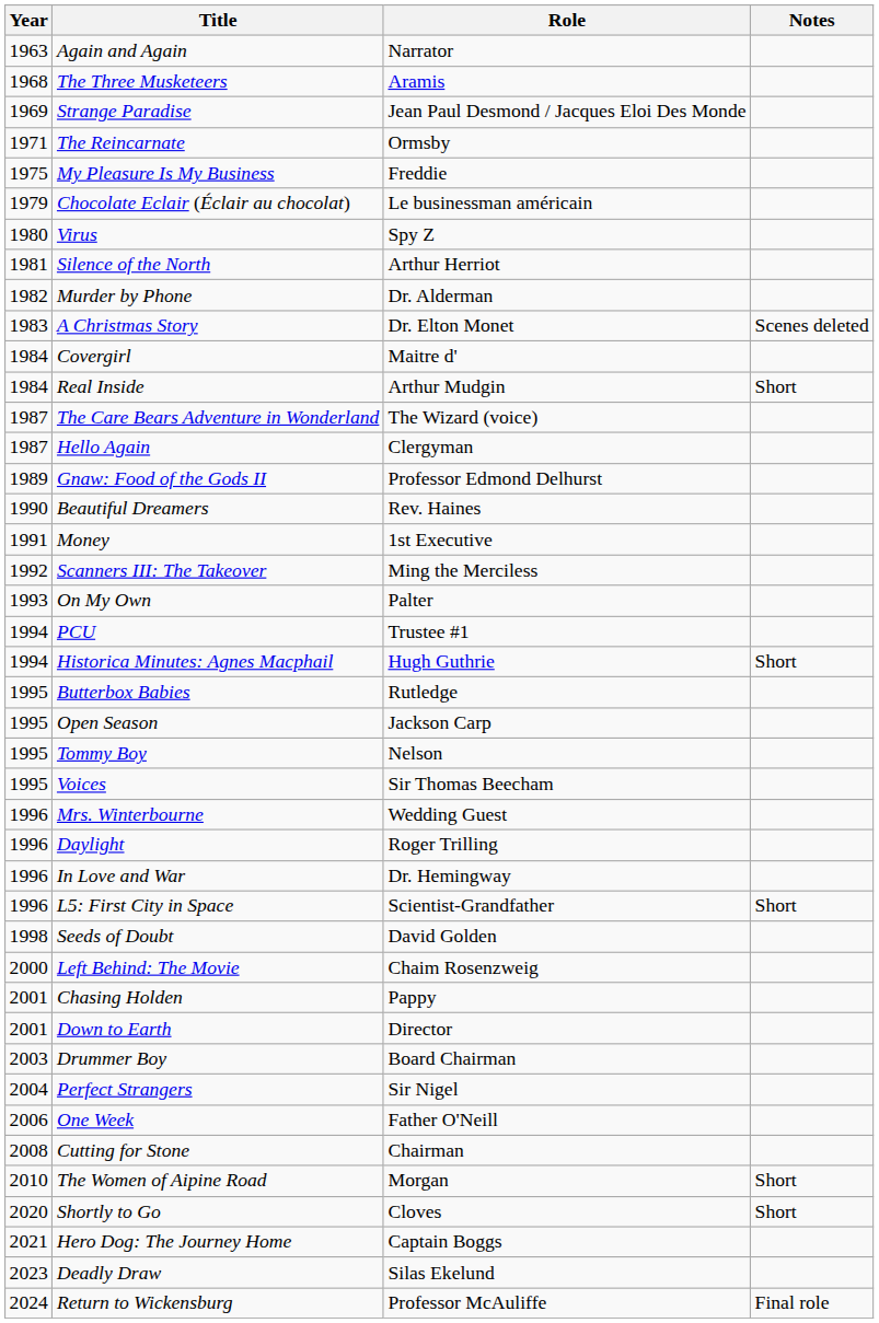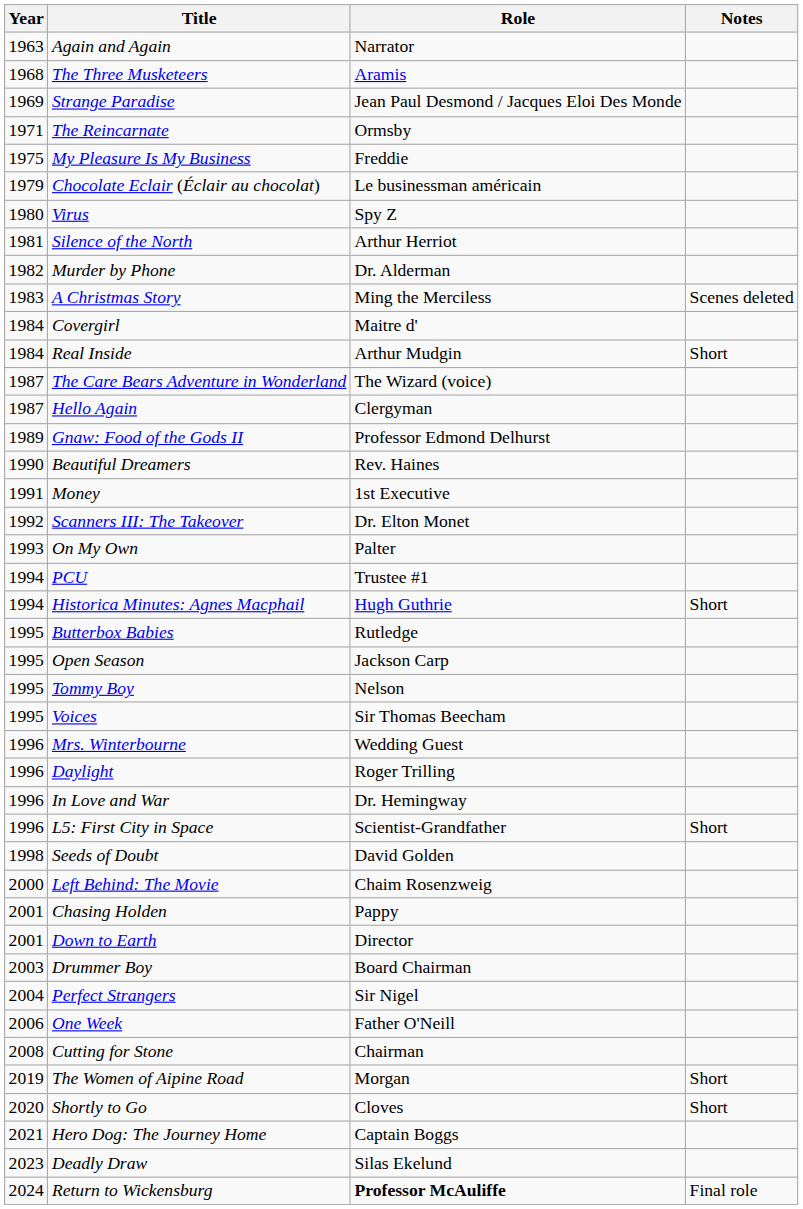A Christmas Story | Role: Dr. Elton Monet -> Ming the Merciless
Scanners III: The Takeover | Role: Ming the Merciless -> Dr. Elton Monet
The Women of Aipine Road | Year: 2010 -> 2019
Return to Wickensburg | Role: normal -> bold
